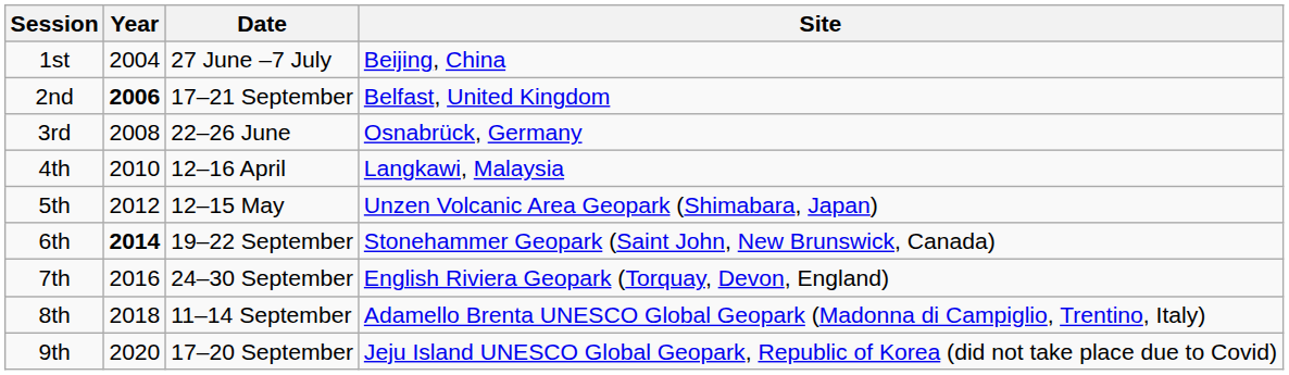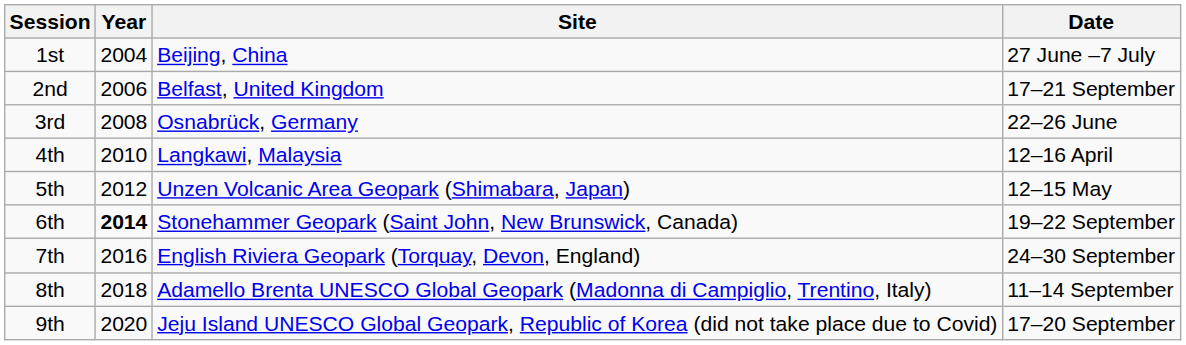columns swapped: Site <-> Date
2nd | Year: bold -> normal
